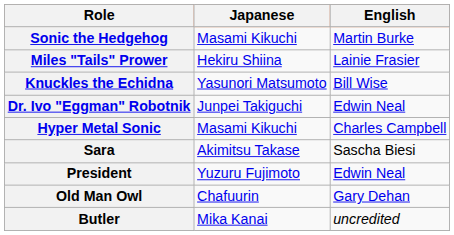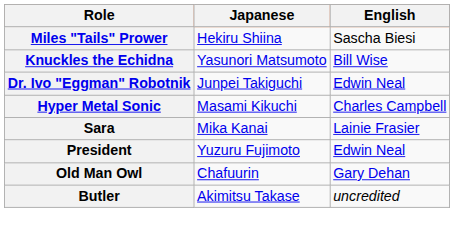- row: Sonic the Hedgehog | Masami Kikuchi | Martin Burke
Miles "Tails" Prower | English: Lainie Frasier -> Sascha Biesi
Sara | Japanese: Akimitsu Takase -> Mika Kanai
Sara | English: Sascha Biesi -> Lainie Frasier
Butler | Japanese: Mika Kanai -> Akimitsu Takase
